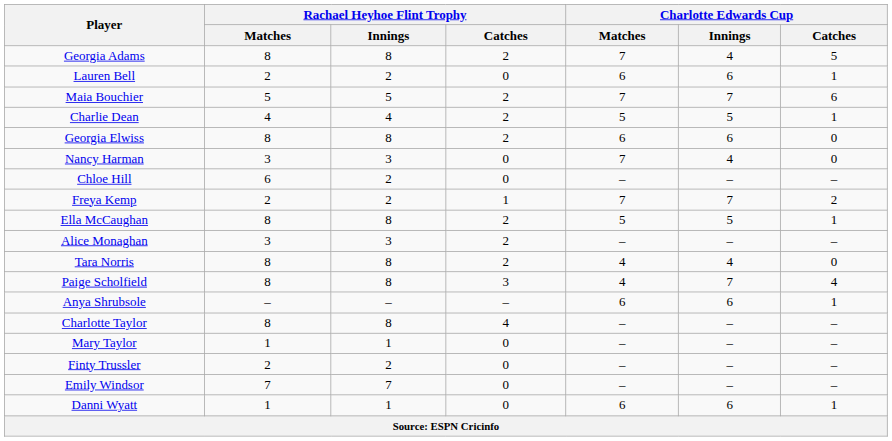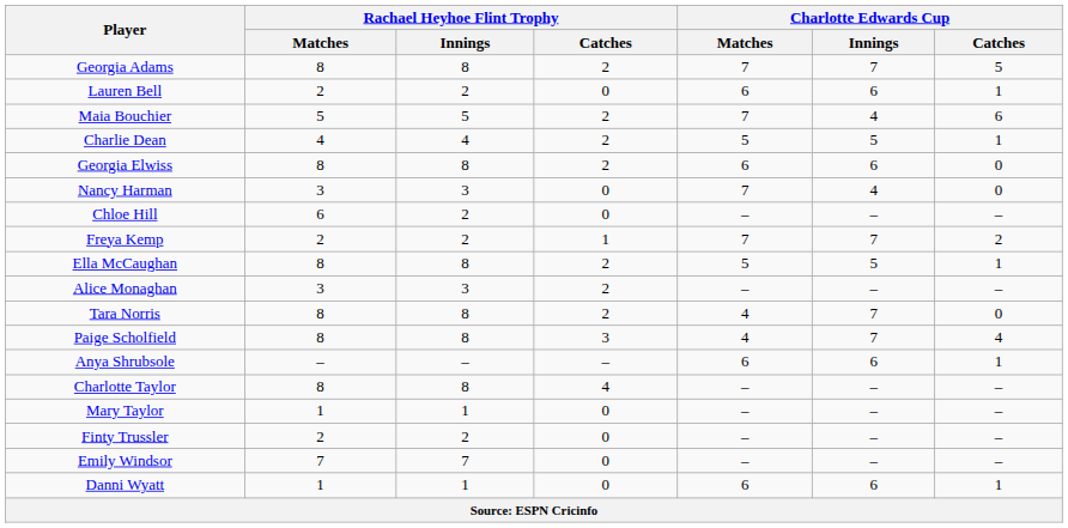Georgia Adams | Charlotte Edwards Cup / Innings: 4 -> 7
Maia Bouchier | Charlotte Edwards Cup / Innings: 7 -> 4
Tara Norris | Charlotte Edwards Cup / Innings: 4 -> 7
